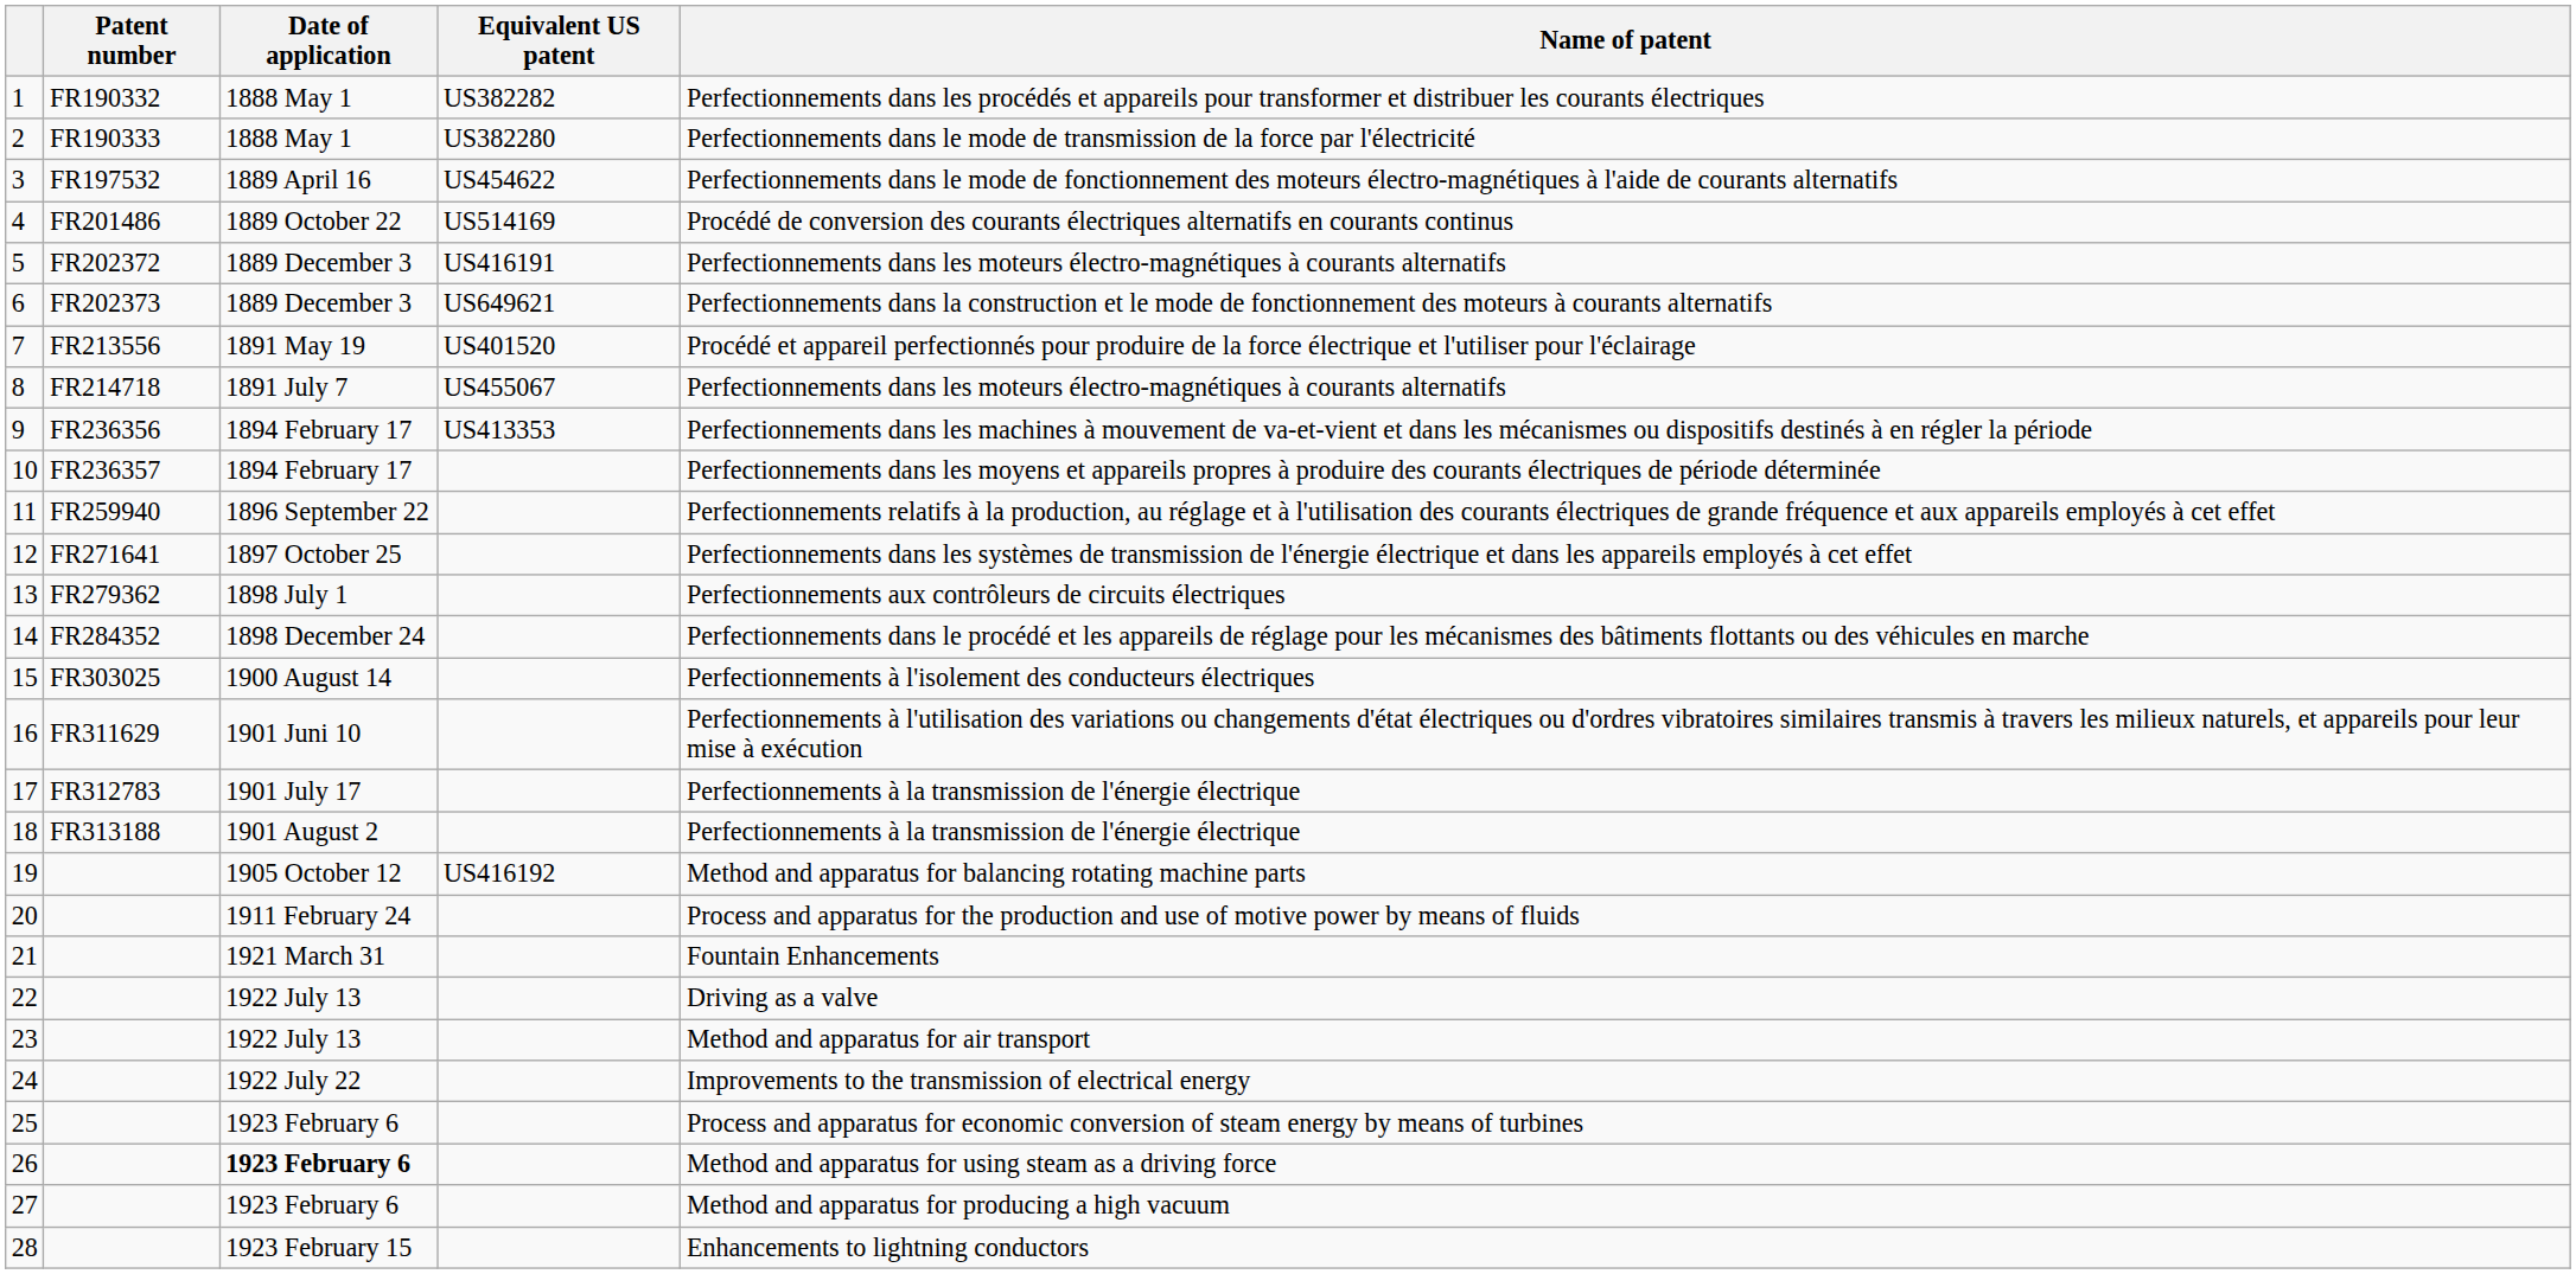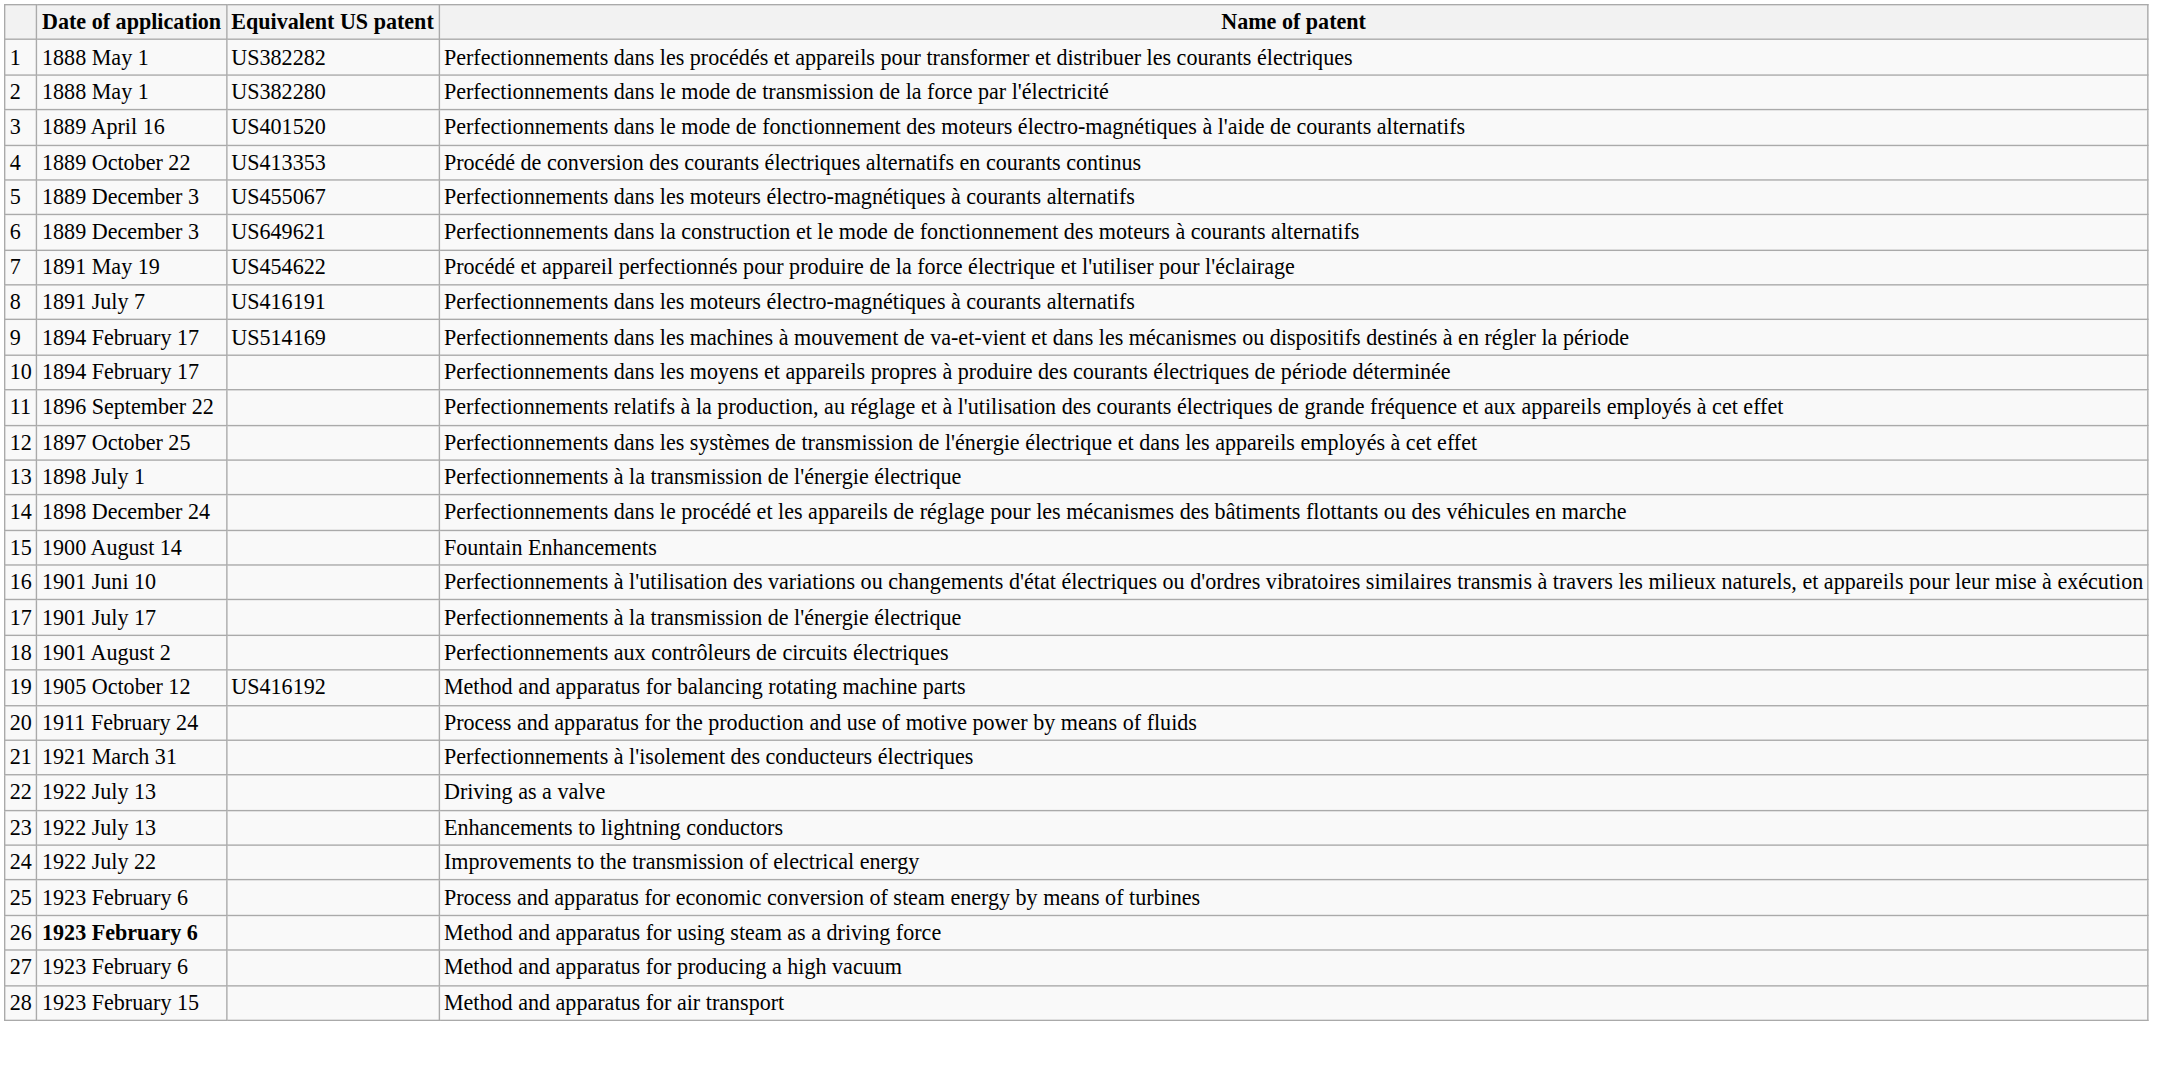- column: Patent number | FR190332 | FR190333 | FR197532 | FR201486 | FR202372 | FR202373 | FR213556 | FR214718 | FR236356 | FR236357 | FR259940 | FR271641 | FR279362 | FR284352 | FR303025 | FR311629 | FR312783 | FR313188
3 | Equivalent US patent: US454622 -> US401520
4 | Equivalent US patent: US514169 -> US413353
5 | Equivalent US patent: US416191 -> US455067
7 | Equivalent US patent: US401520 -> US454622
8 | Equivalent US patent: US455067 -> US416191
9 | Equivalent US patent: US413353 -> US514169
13 | Name of patent: Perfectionnements aux contrôleurs de circuits électriques -> Perfectionnements à la transmission de l'énergie électrique
15 | Name of patent: Perfectionnements à l'isolement des conducteurs électriques -> Fountain Enhancements
18 | Name of patent: Perfectionnements à la transmission de l'énergie électrique -> Perfectionnements aux contrôleurs de circuits électriques
21 | Name of patent: Fountain Enhancements -> Perfectionnements à l'isolement des conducteurs électriques
23 | Name of patent: Method and apparatus for air transport -> Enhancements to lightning conductors
28 | Name of patent: Enhancements to lightning conductors -> Method and apparatus for air transport
